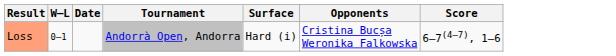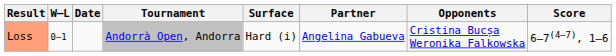+ column: Partner | Angelina Gabueva
